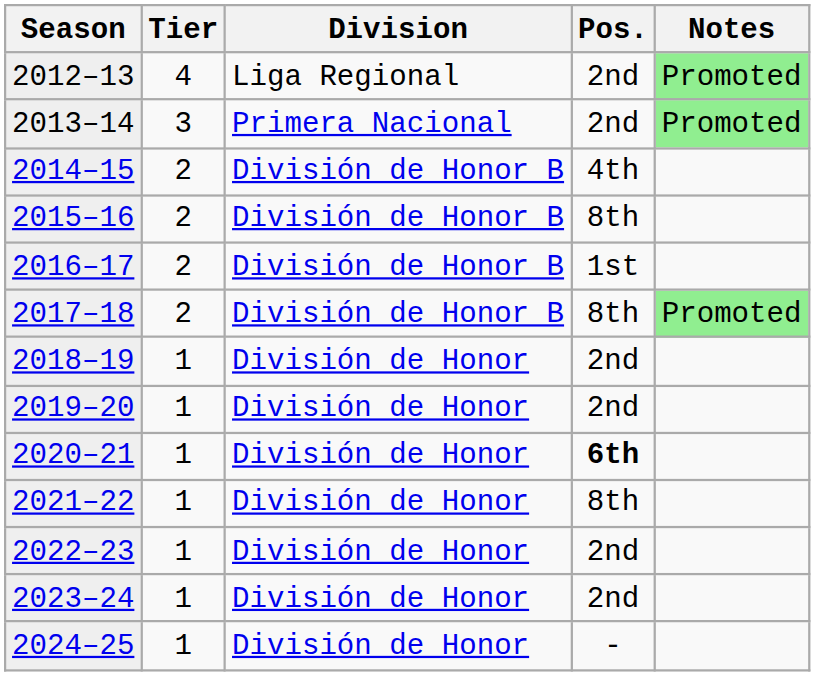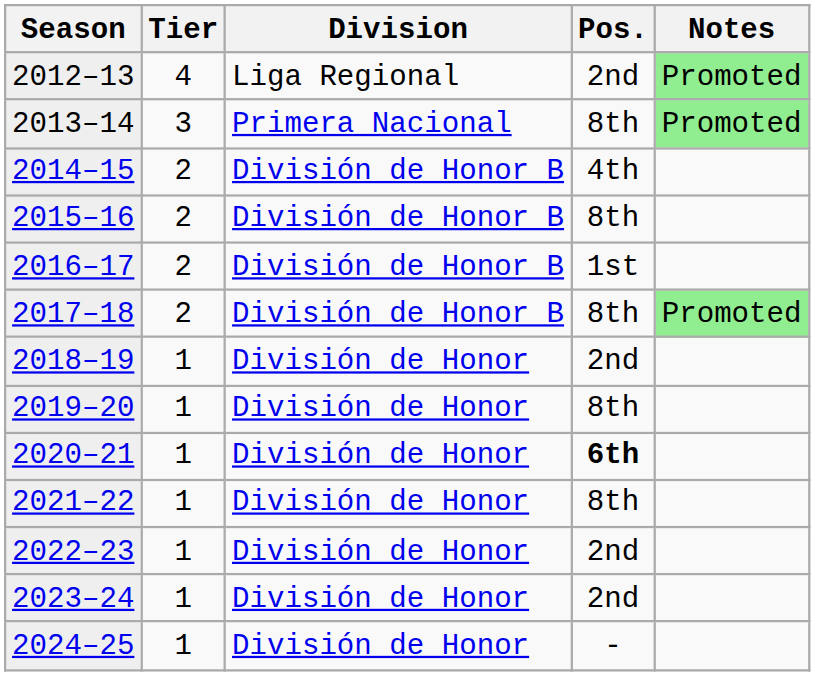2013–14 | Pos.: 2nd -> 8th
2019–20 | Pos.: 2nd -> 8th
